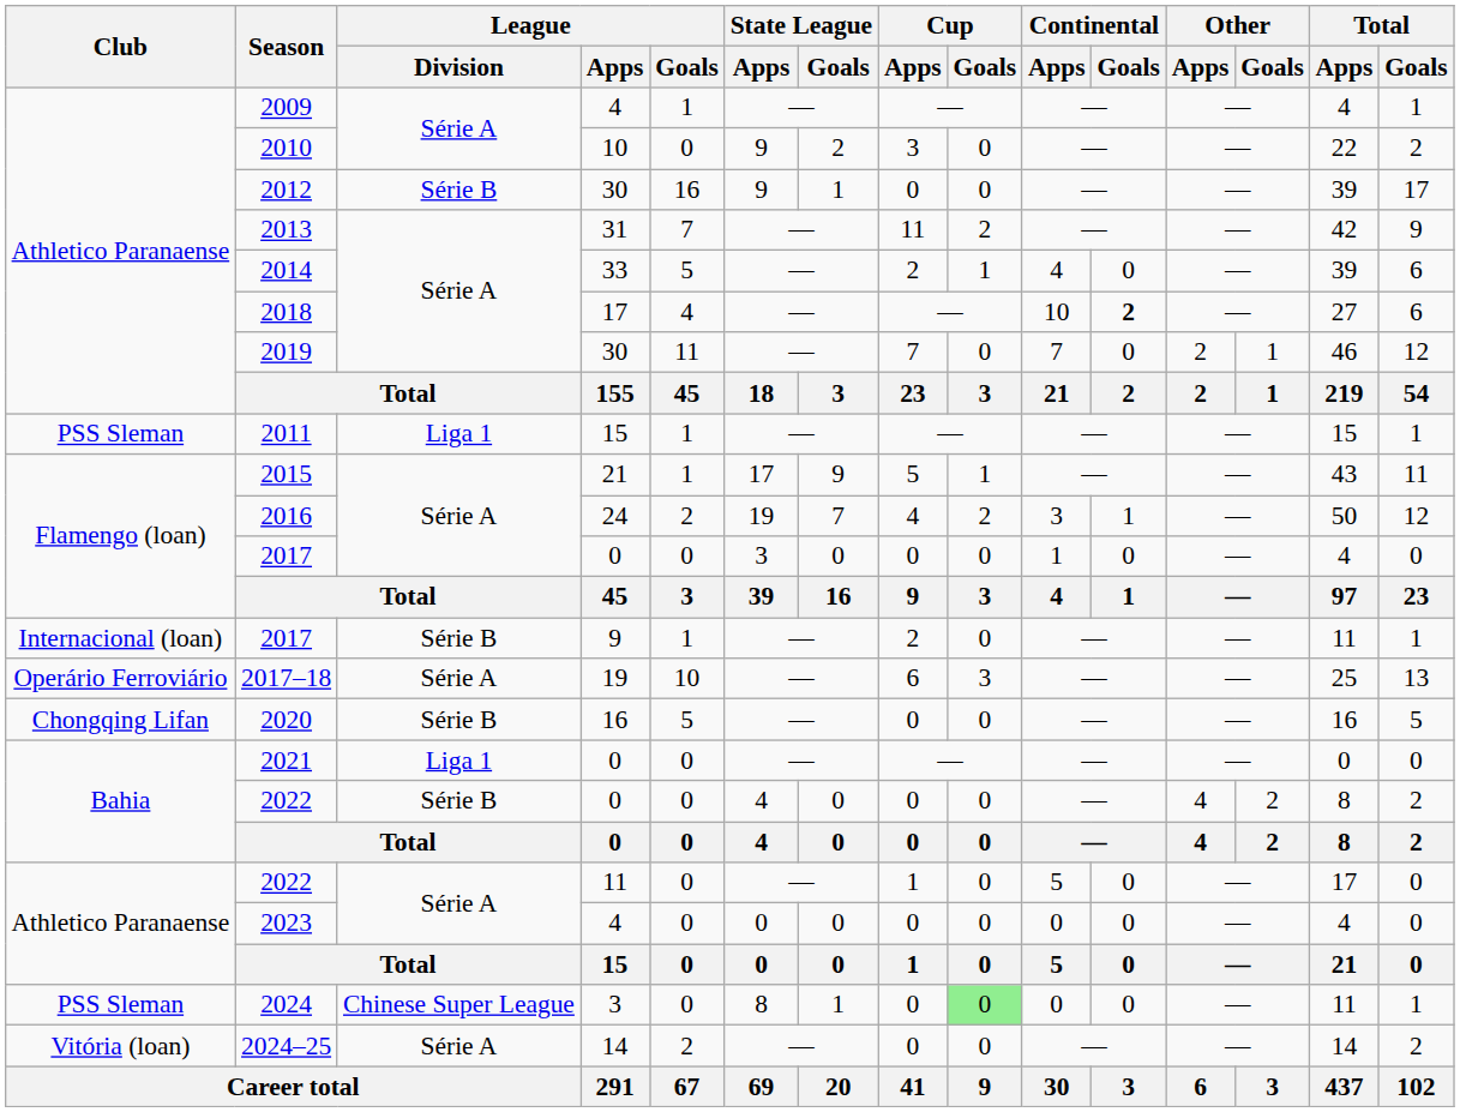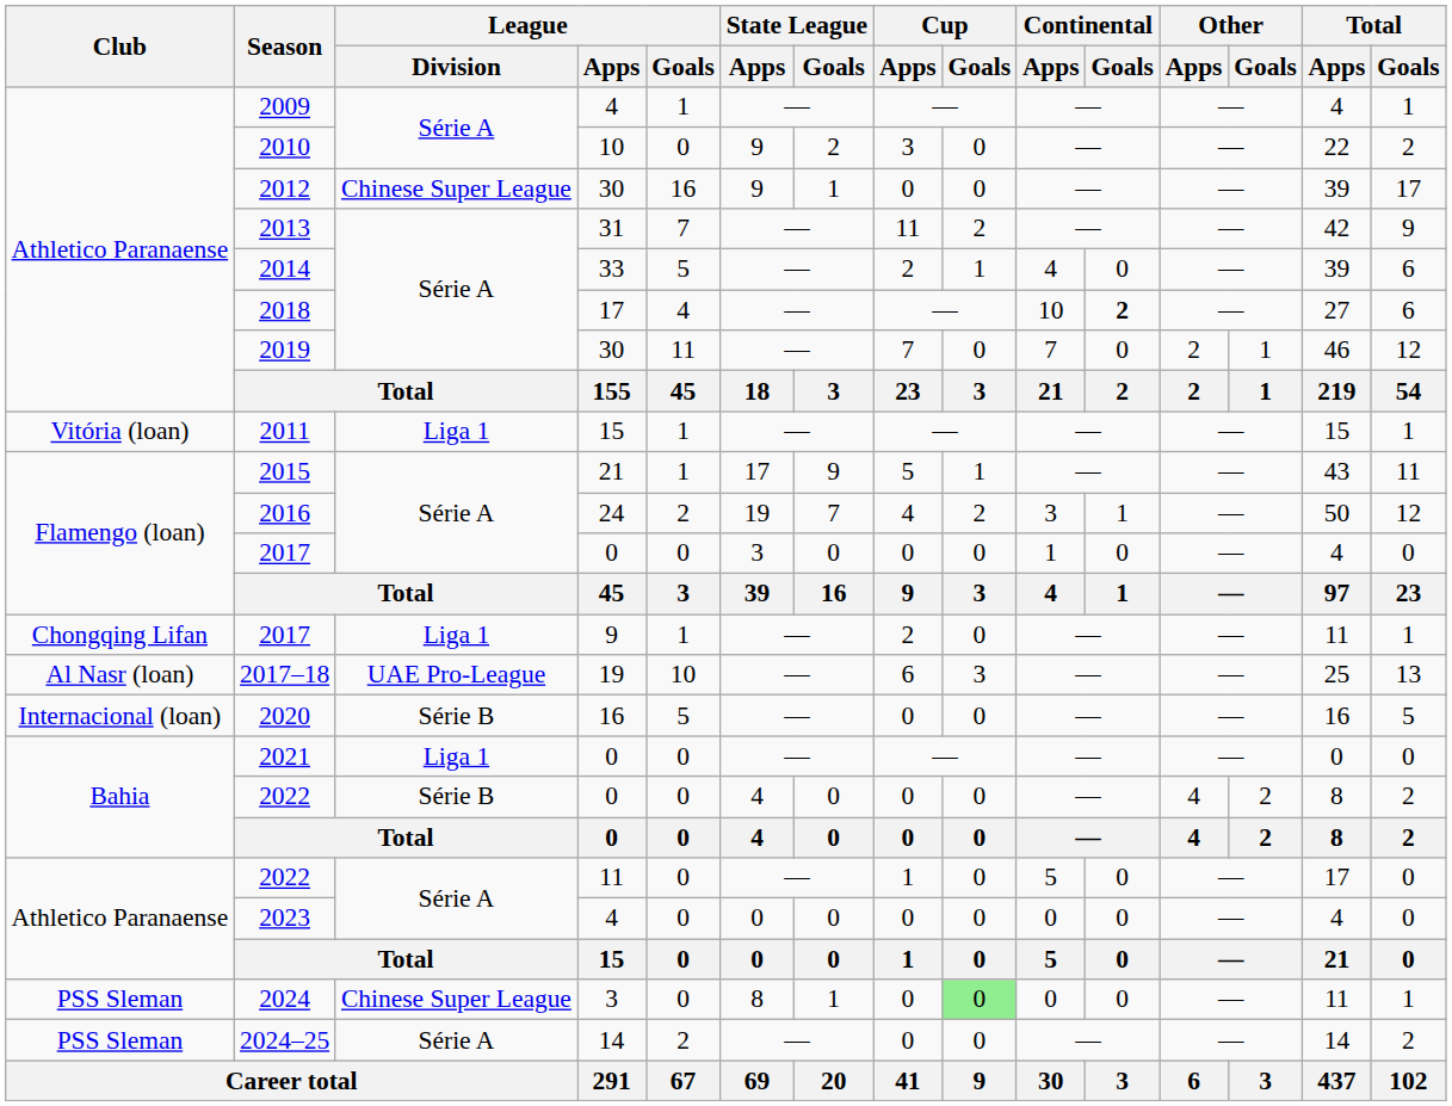2012 | League / Division: Série B -> Chinese Super League
2011 | Club: PSS Sleman -> Vitória (loan)
2017 / 9 | Club: Internacional (loan) -> Chongqing Lifan
2017 / 9 | League / Division: Série B -> Liga 1
2017–18 | Club: Operário Ferroviário -> Al Nasr (loan)
2017–18 | League / Division: Série A -> UAE Pro-League
2020 | Club: Chongqing Lifan -> Internacional (loan)
2024–25 | Club: Vitória (loan) -> PSS Sleman
